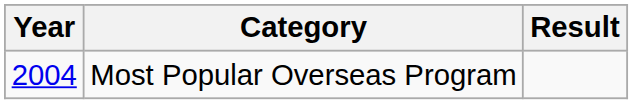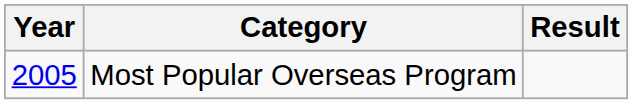Most Popular Overseas Program | Year: 2004 -> 2005
